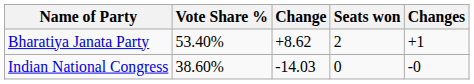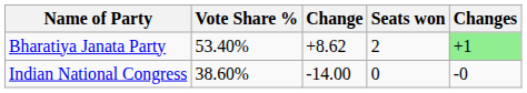Bharatiya Janata Party | Changes: no background -> lightgreen background
Indian National Congress | Change: -14.03 -> -14.00
